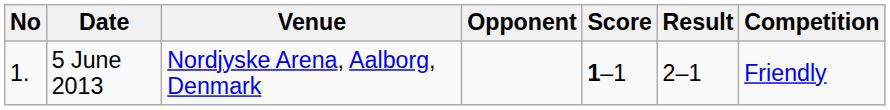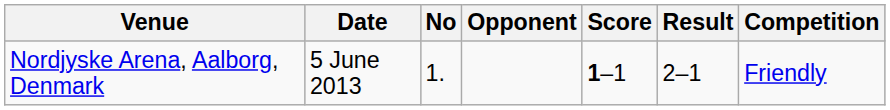columns swapped: No <-> Venue
